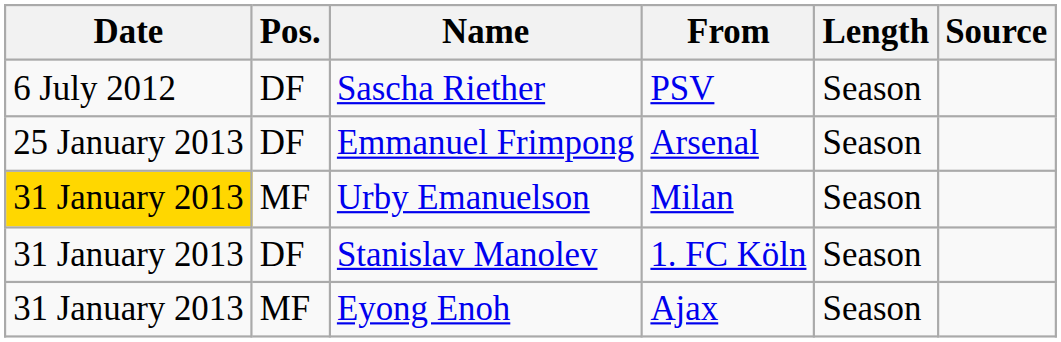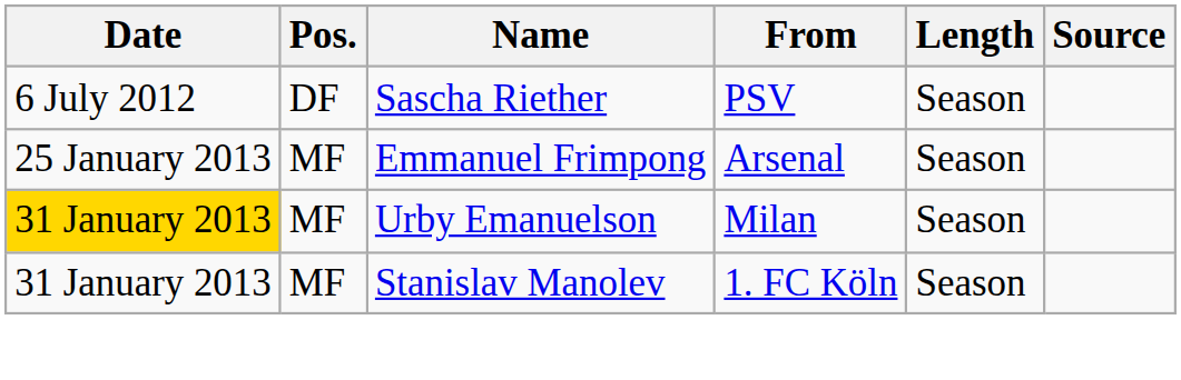Emmanuel Frimpong | Pos.: DF -> MF
Stanislav Manolev | Pos.: DF -> MF
- row: 31 January 2013 | MF | Eyong Enoh | Ajax | Season
